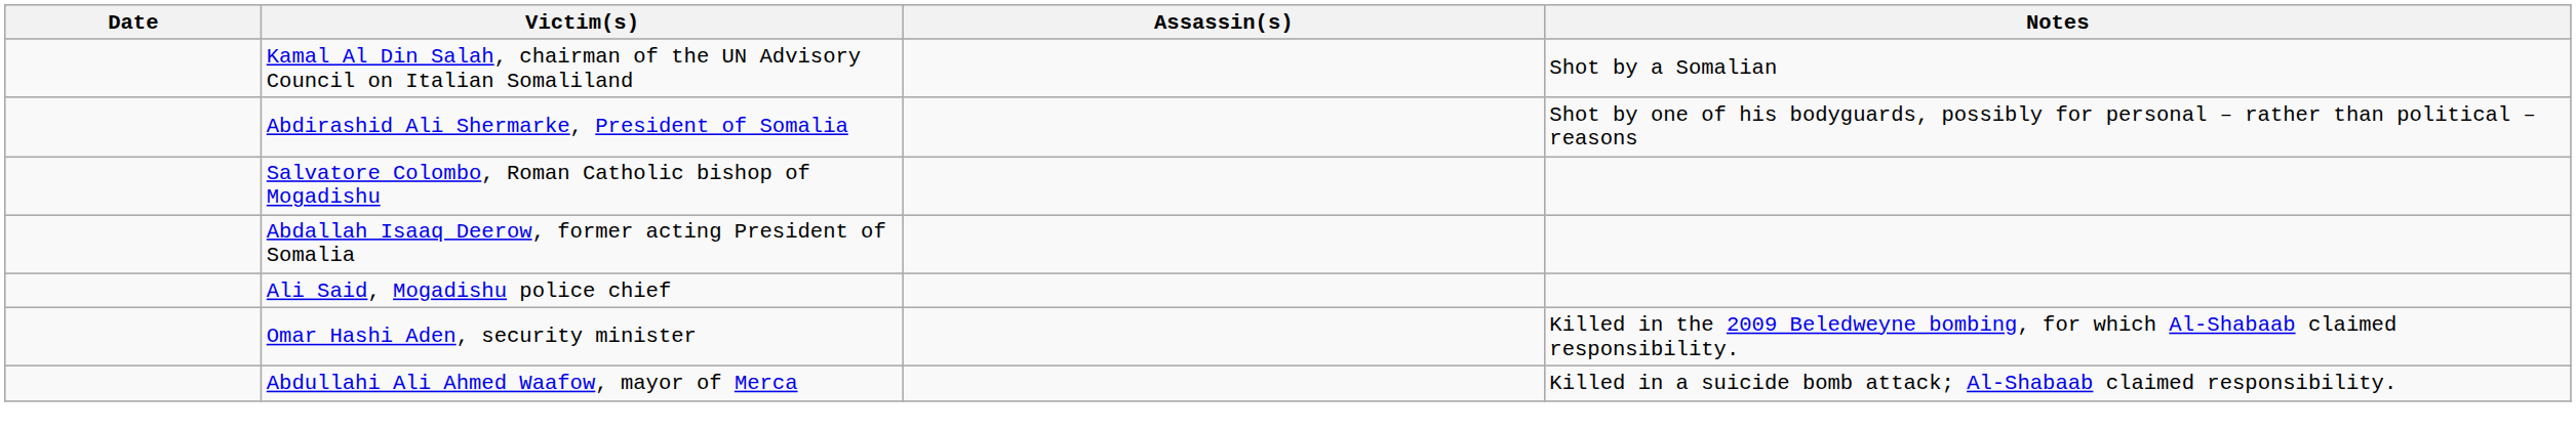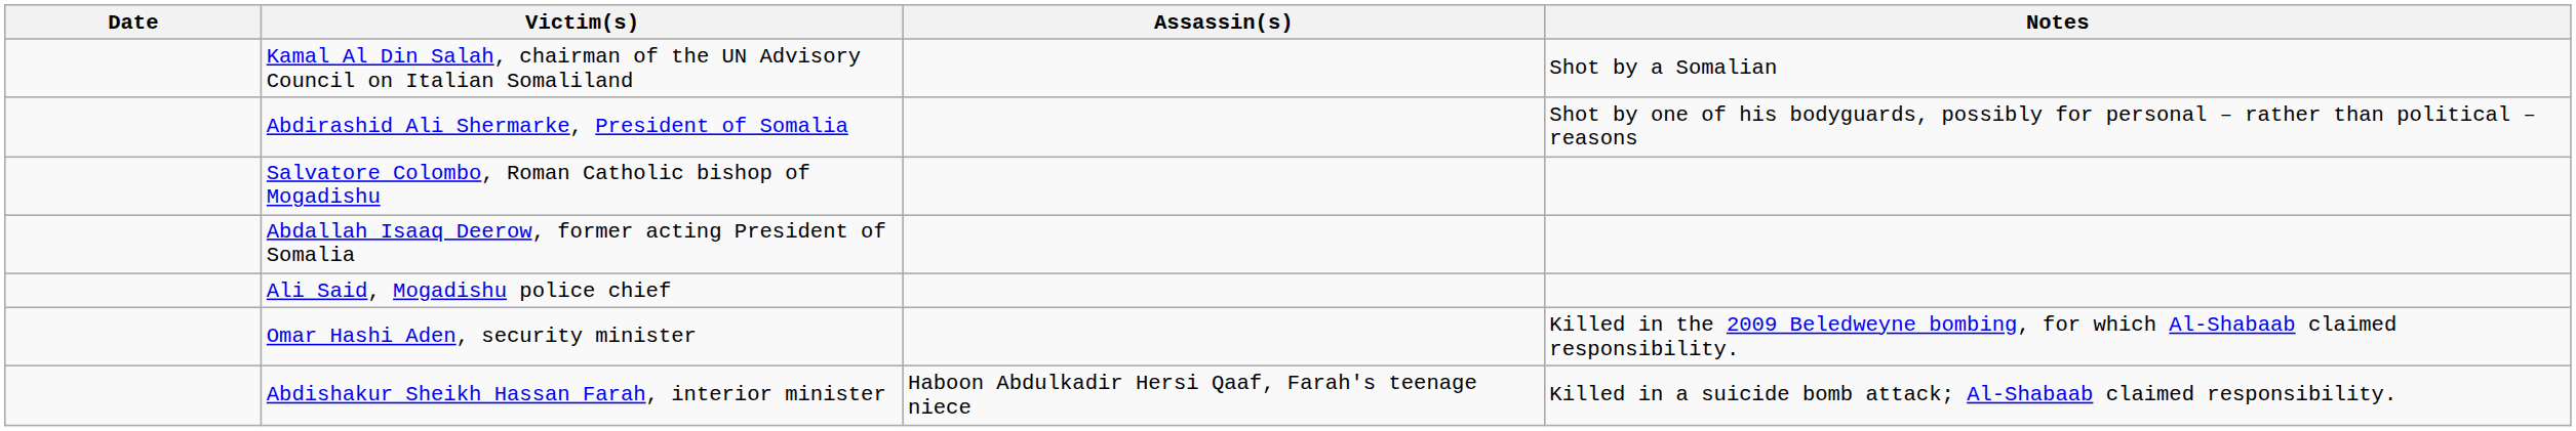+ row: Abdishakur Sheikh Hassan Farah, interior minister | Haboon Abdulkadir Hersi Qaaf, Farah's teenage niece | Killed in a suicide bomb attack; Al-Shabaab claimed responsibility.
- row: Abdullahi Ali Ahmed Waafow, mayor of Merca | Killed in a suicide bomb attack; Al-Shabaab claimed responsibility.
